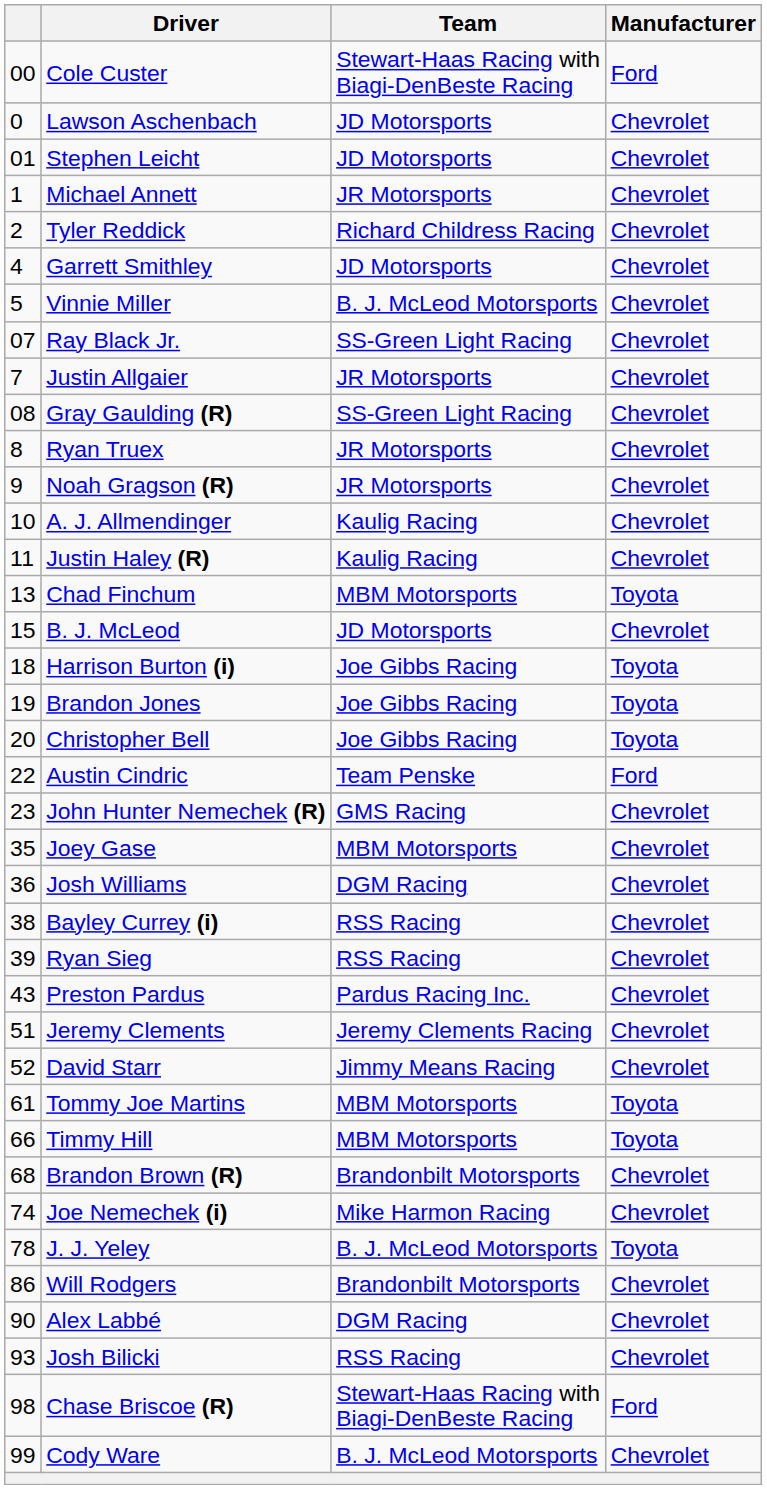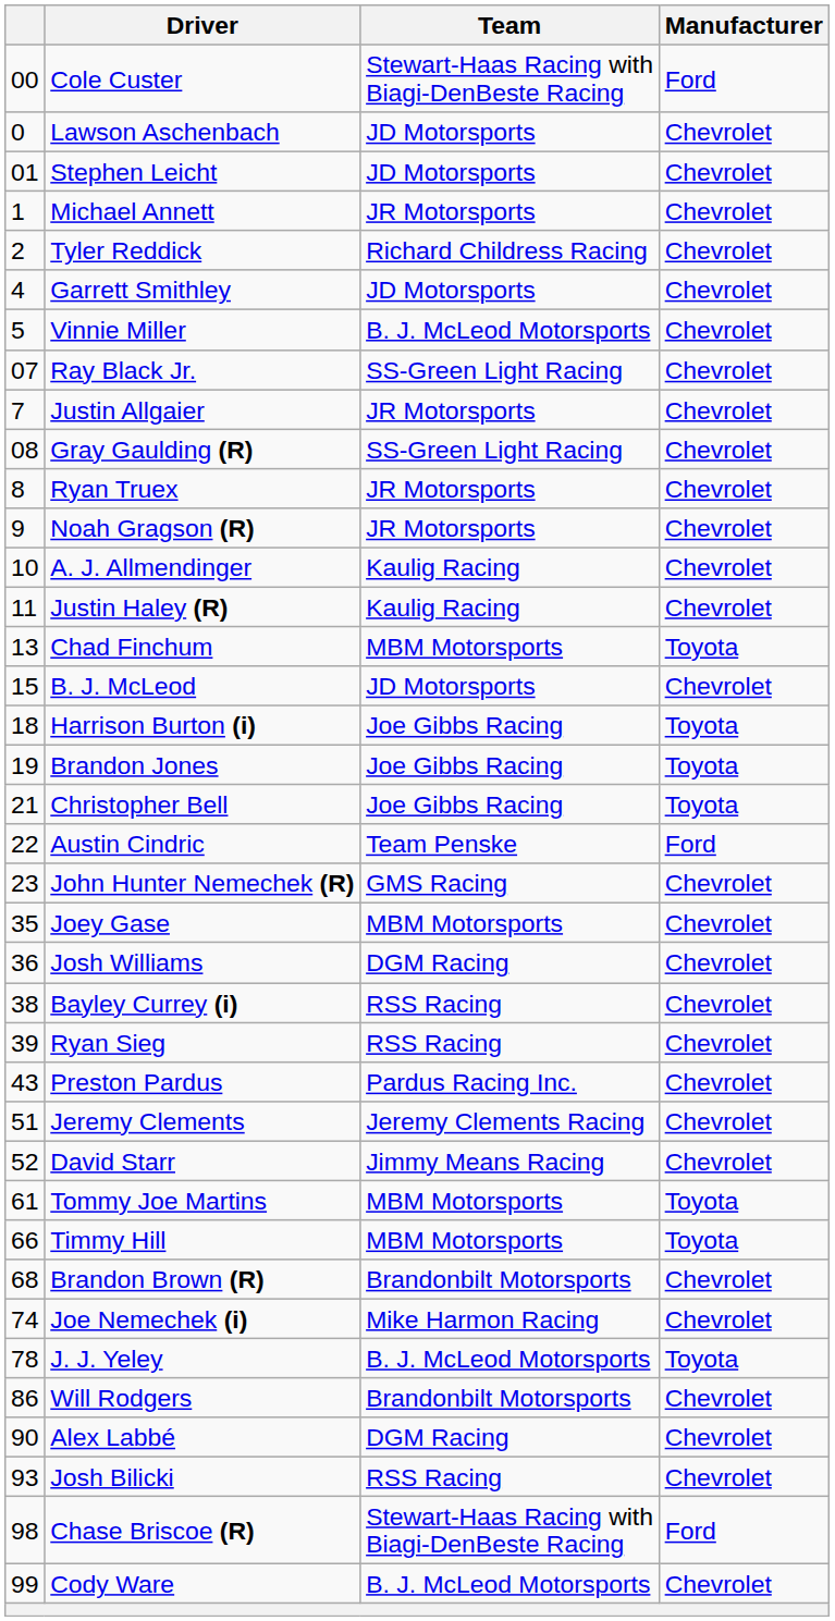Christopher Bell | column 1: 20 -> 21
